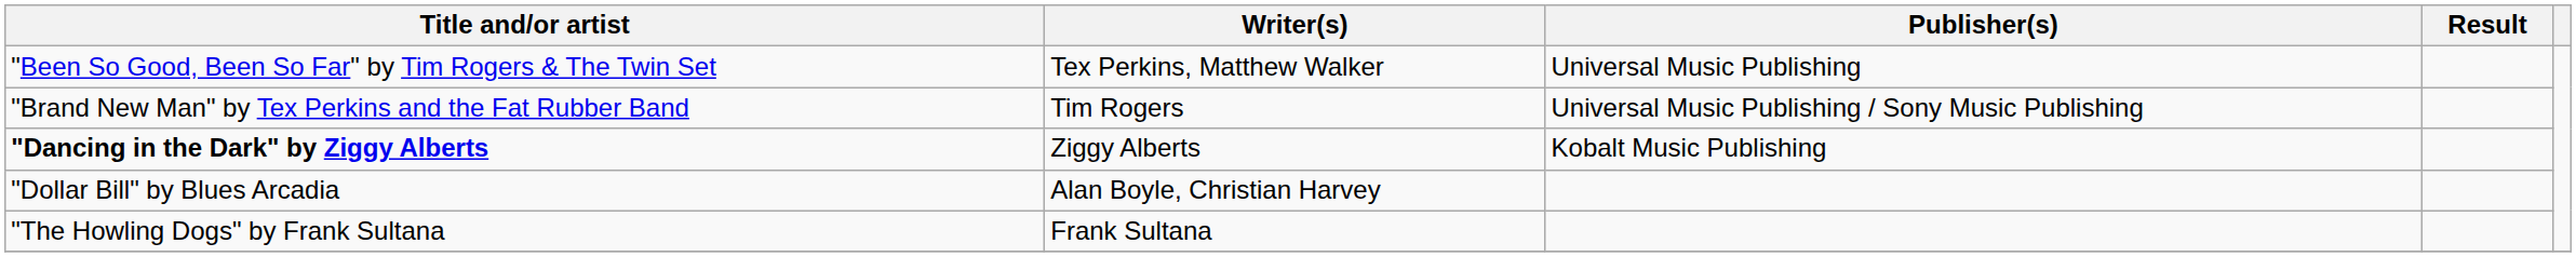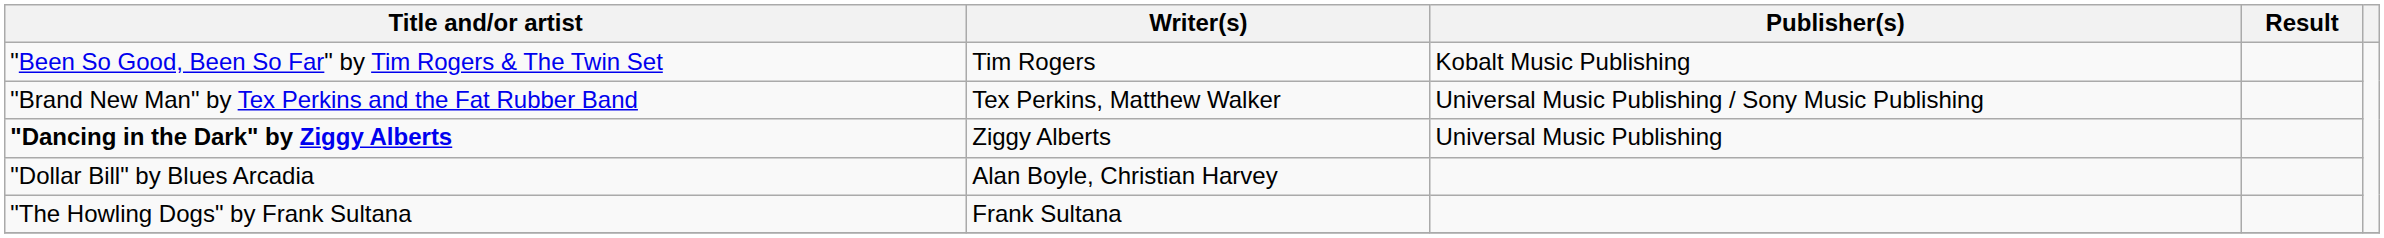"Been So Good, Been So Far" by Tim Rogers & The Twin Set | Writer(s): Tex Perkins, Matthew Walker -> Tim Rogers
"Been So Good, Been So Far" by Tim Rogers & The Twin Set | Publisher(s): Universal Music Publishing -> Kobalt Music Publishing
"Brand New Man" by Tex Perkins and the Fat Rubber Band | Writer(s): Tim Rogers -> Tex Perkins, Matthew Walker
"Dancing in the Dark" by Ziggy Alberts | Publisher(s): Kobalt Music Publishing -> Universal Music Publishing
